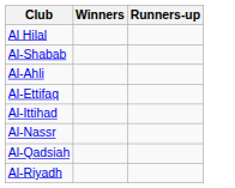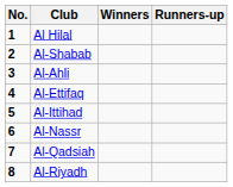+ column: No. | 1 | 2 | 3 | 4 | 5 | 6 | 7 | 8
